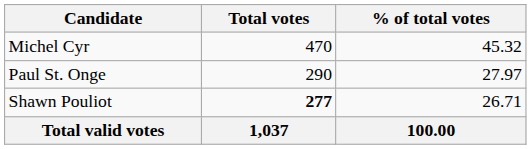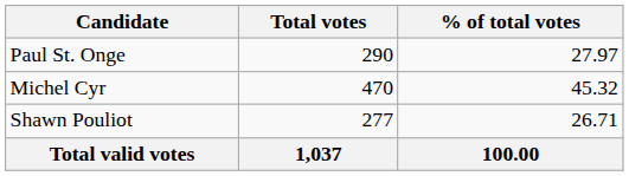rows swapped: Michel Cyr <-> Paul St. Onge
Shawn Pouliot | Total votes: bold -> normal
